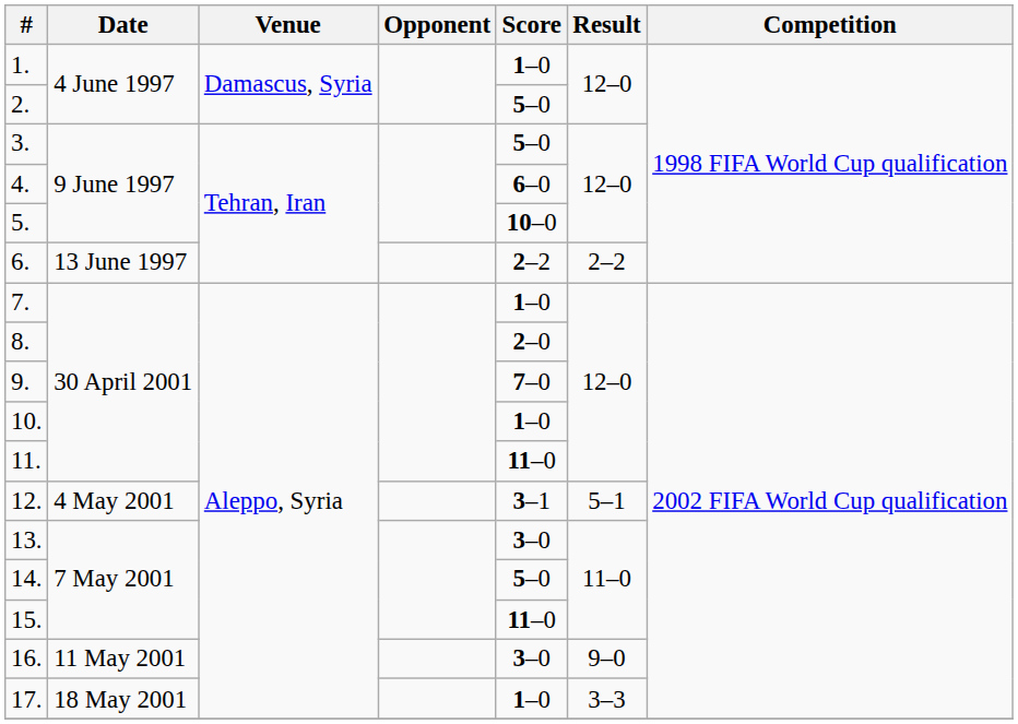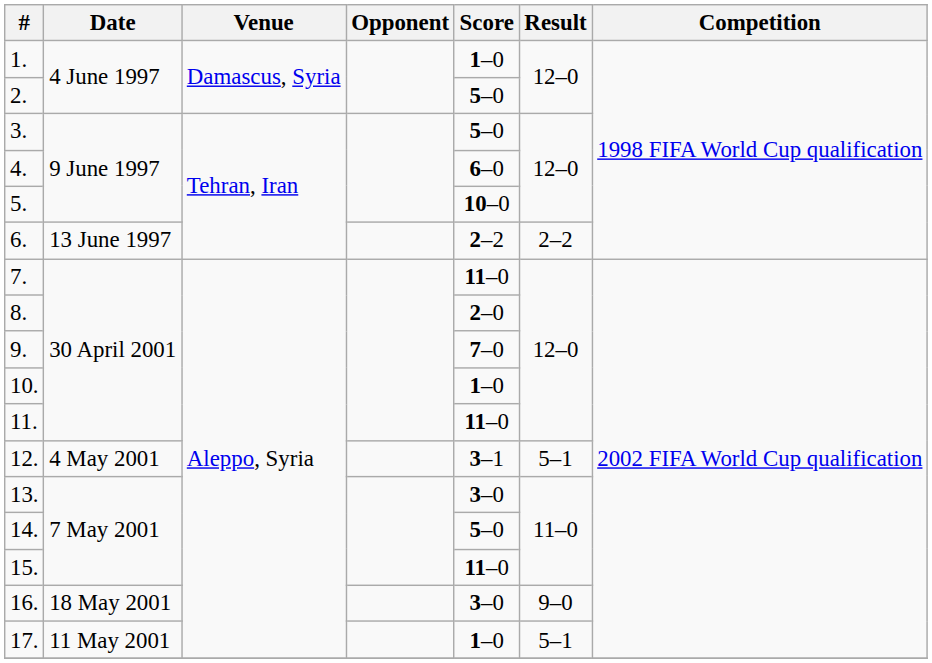7. | Score: 1–0 -> 11–0
16. | Date: 11 May 2001 -> 18 May 2001
17. | Date: 18 May 2001 -> 11 May 2001
17. | Result: 3–3 -> 5–1
